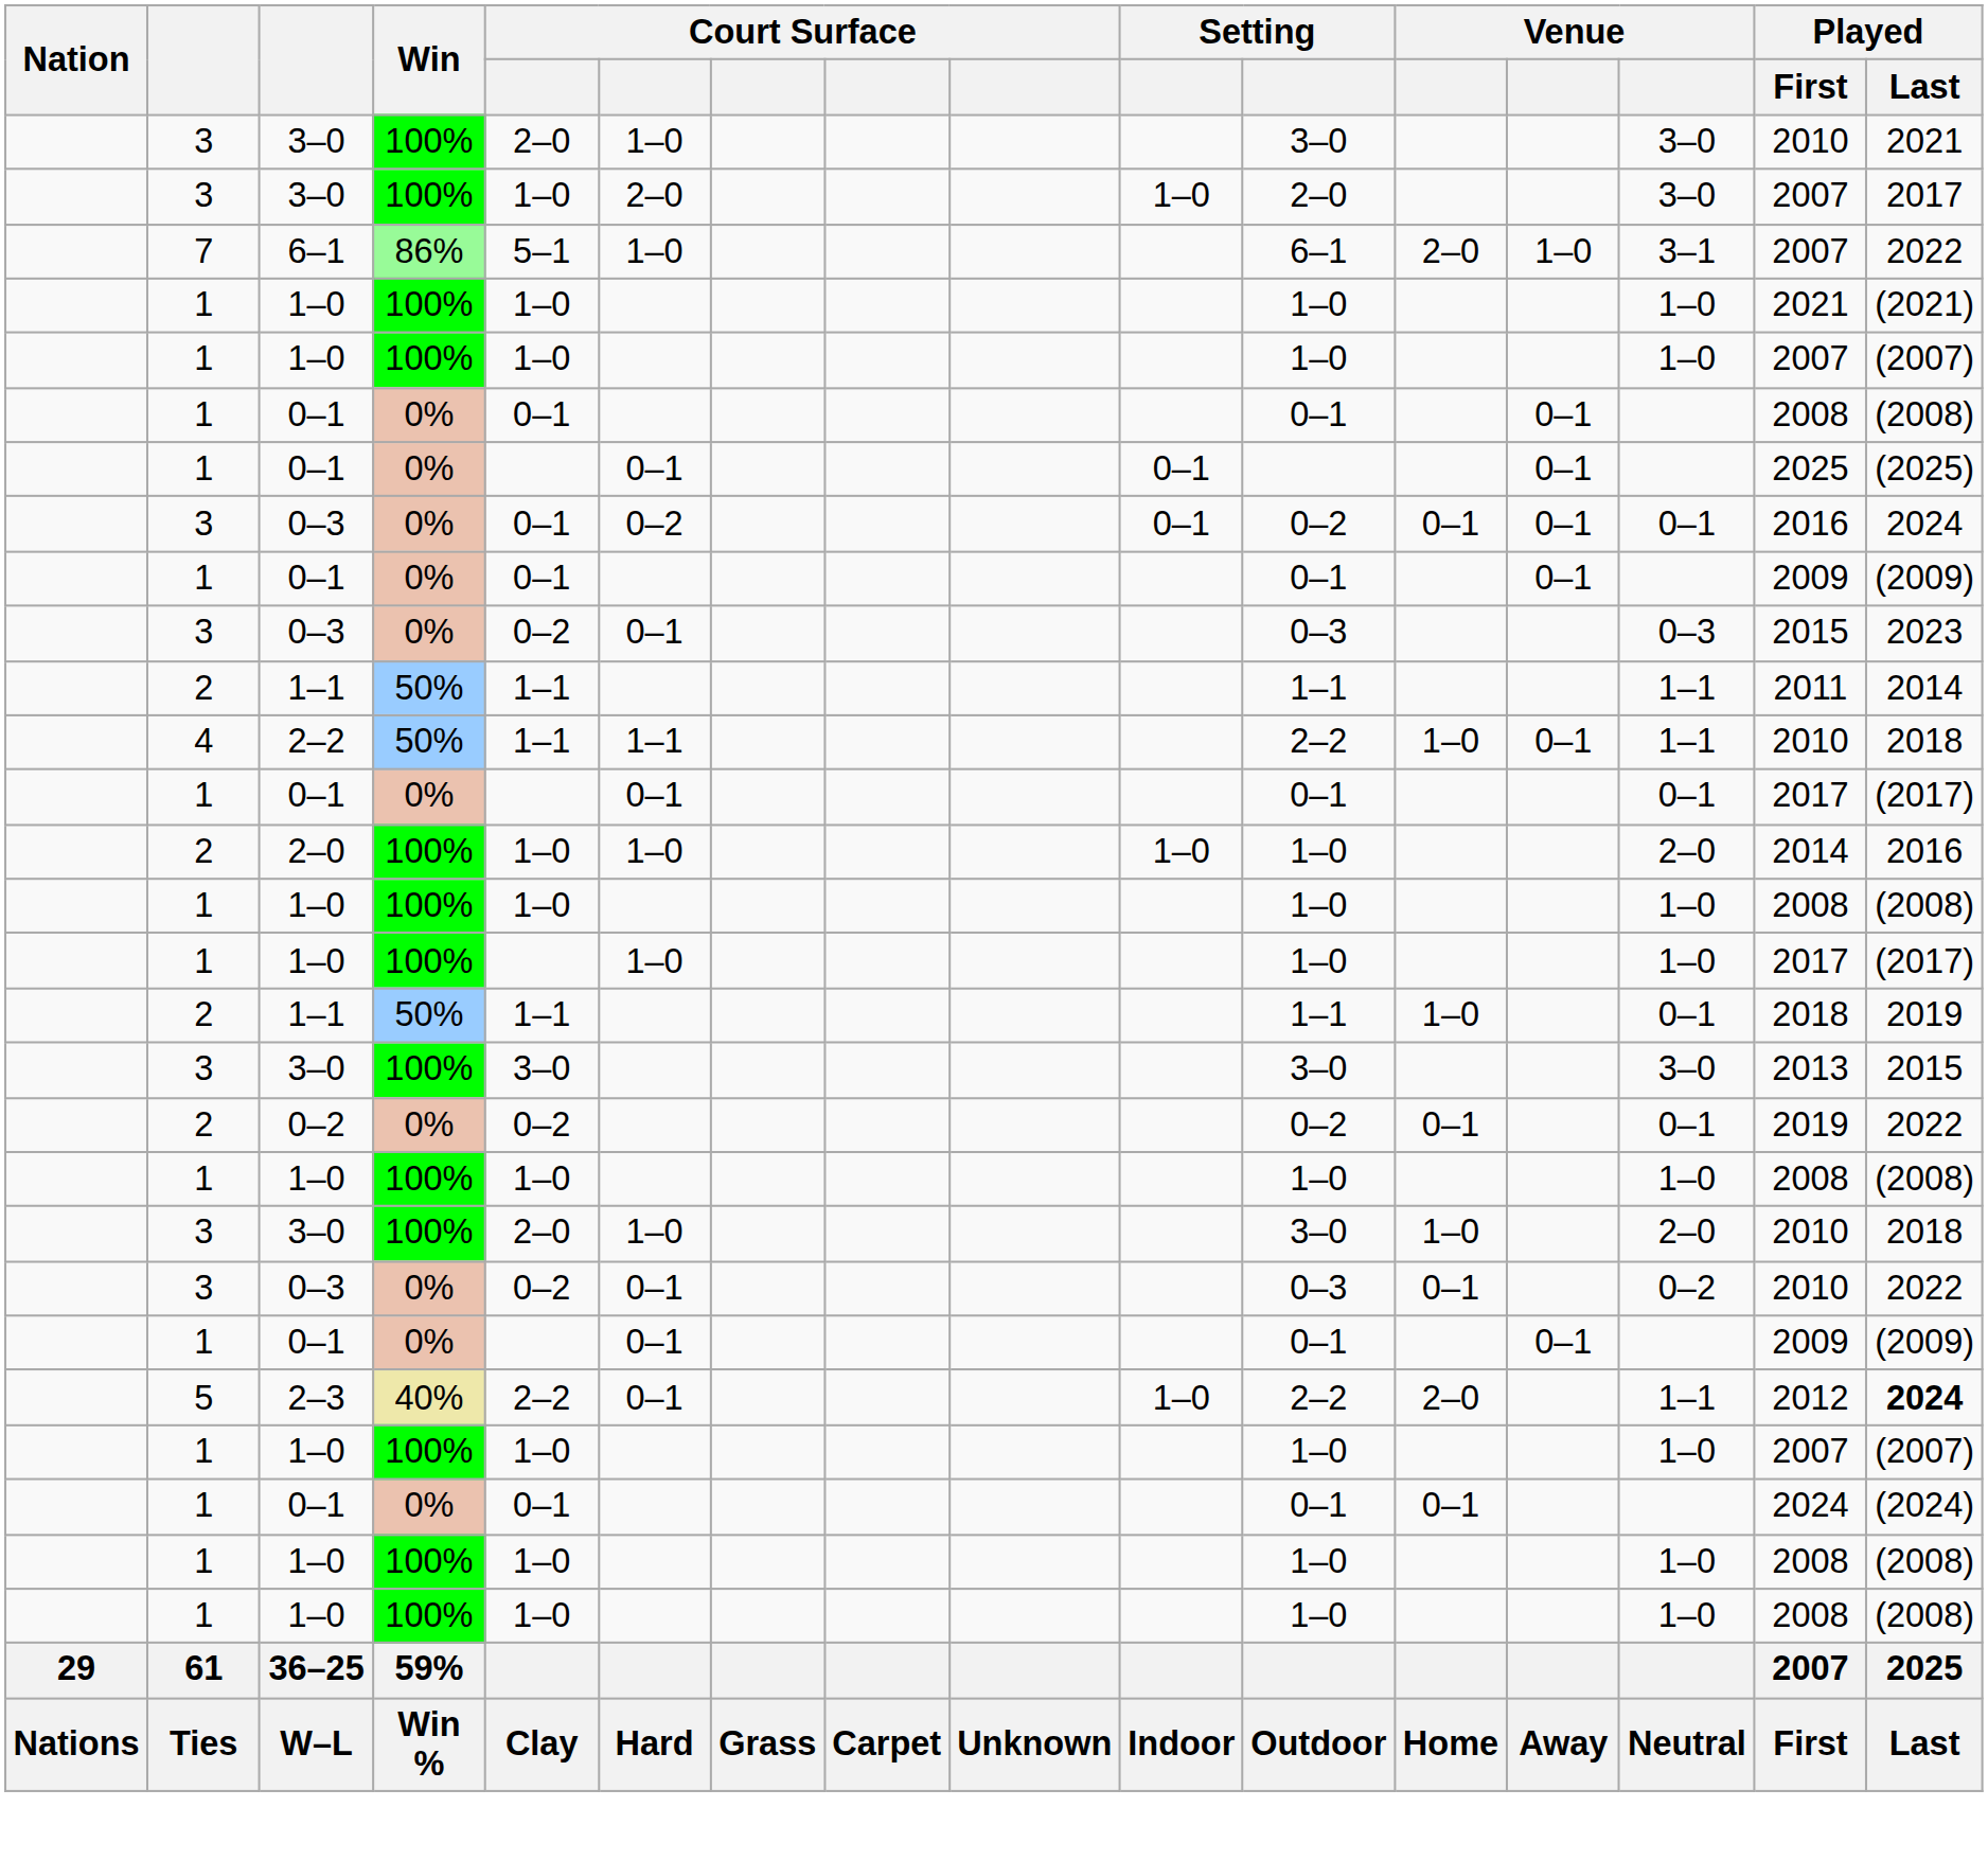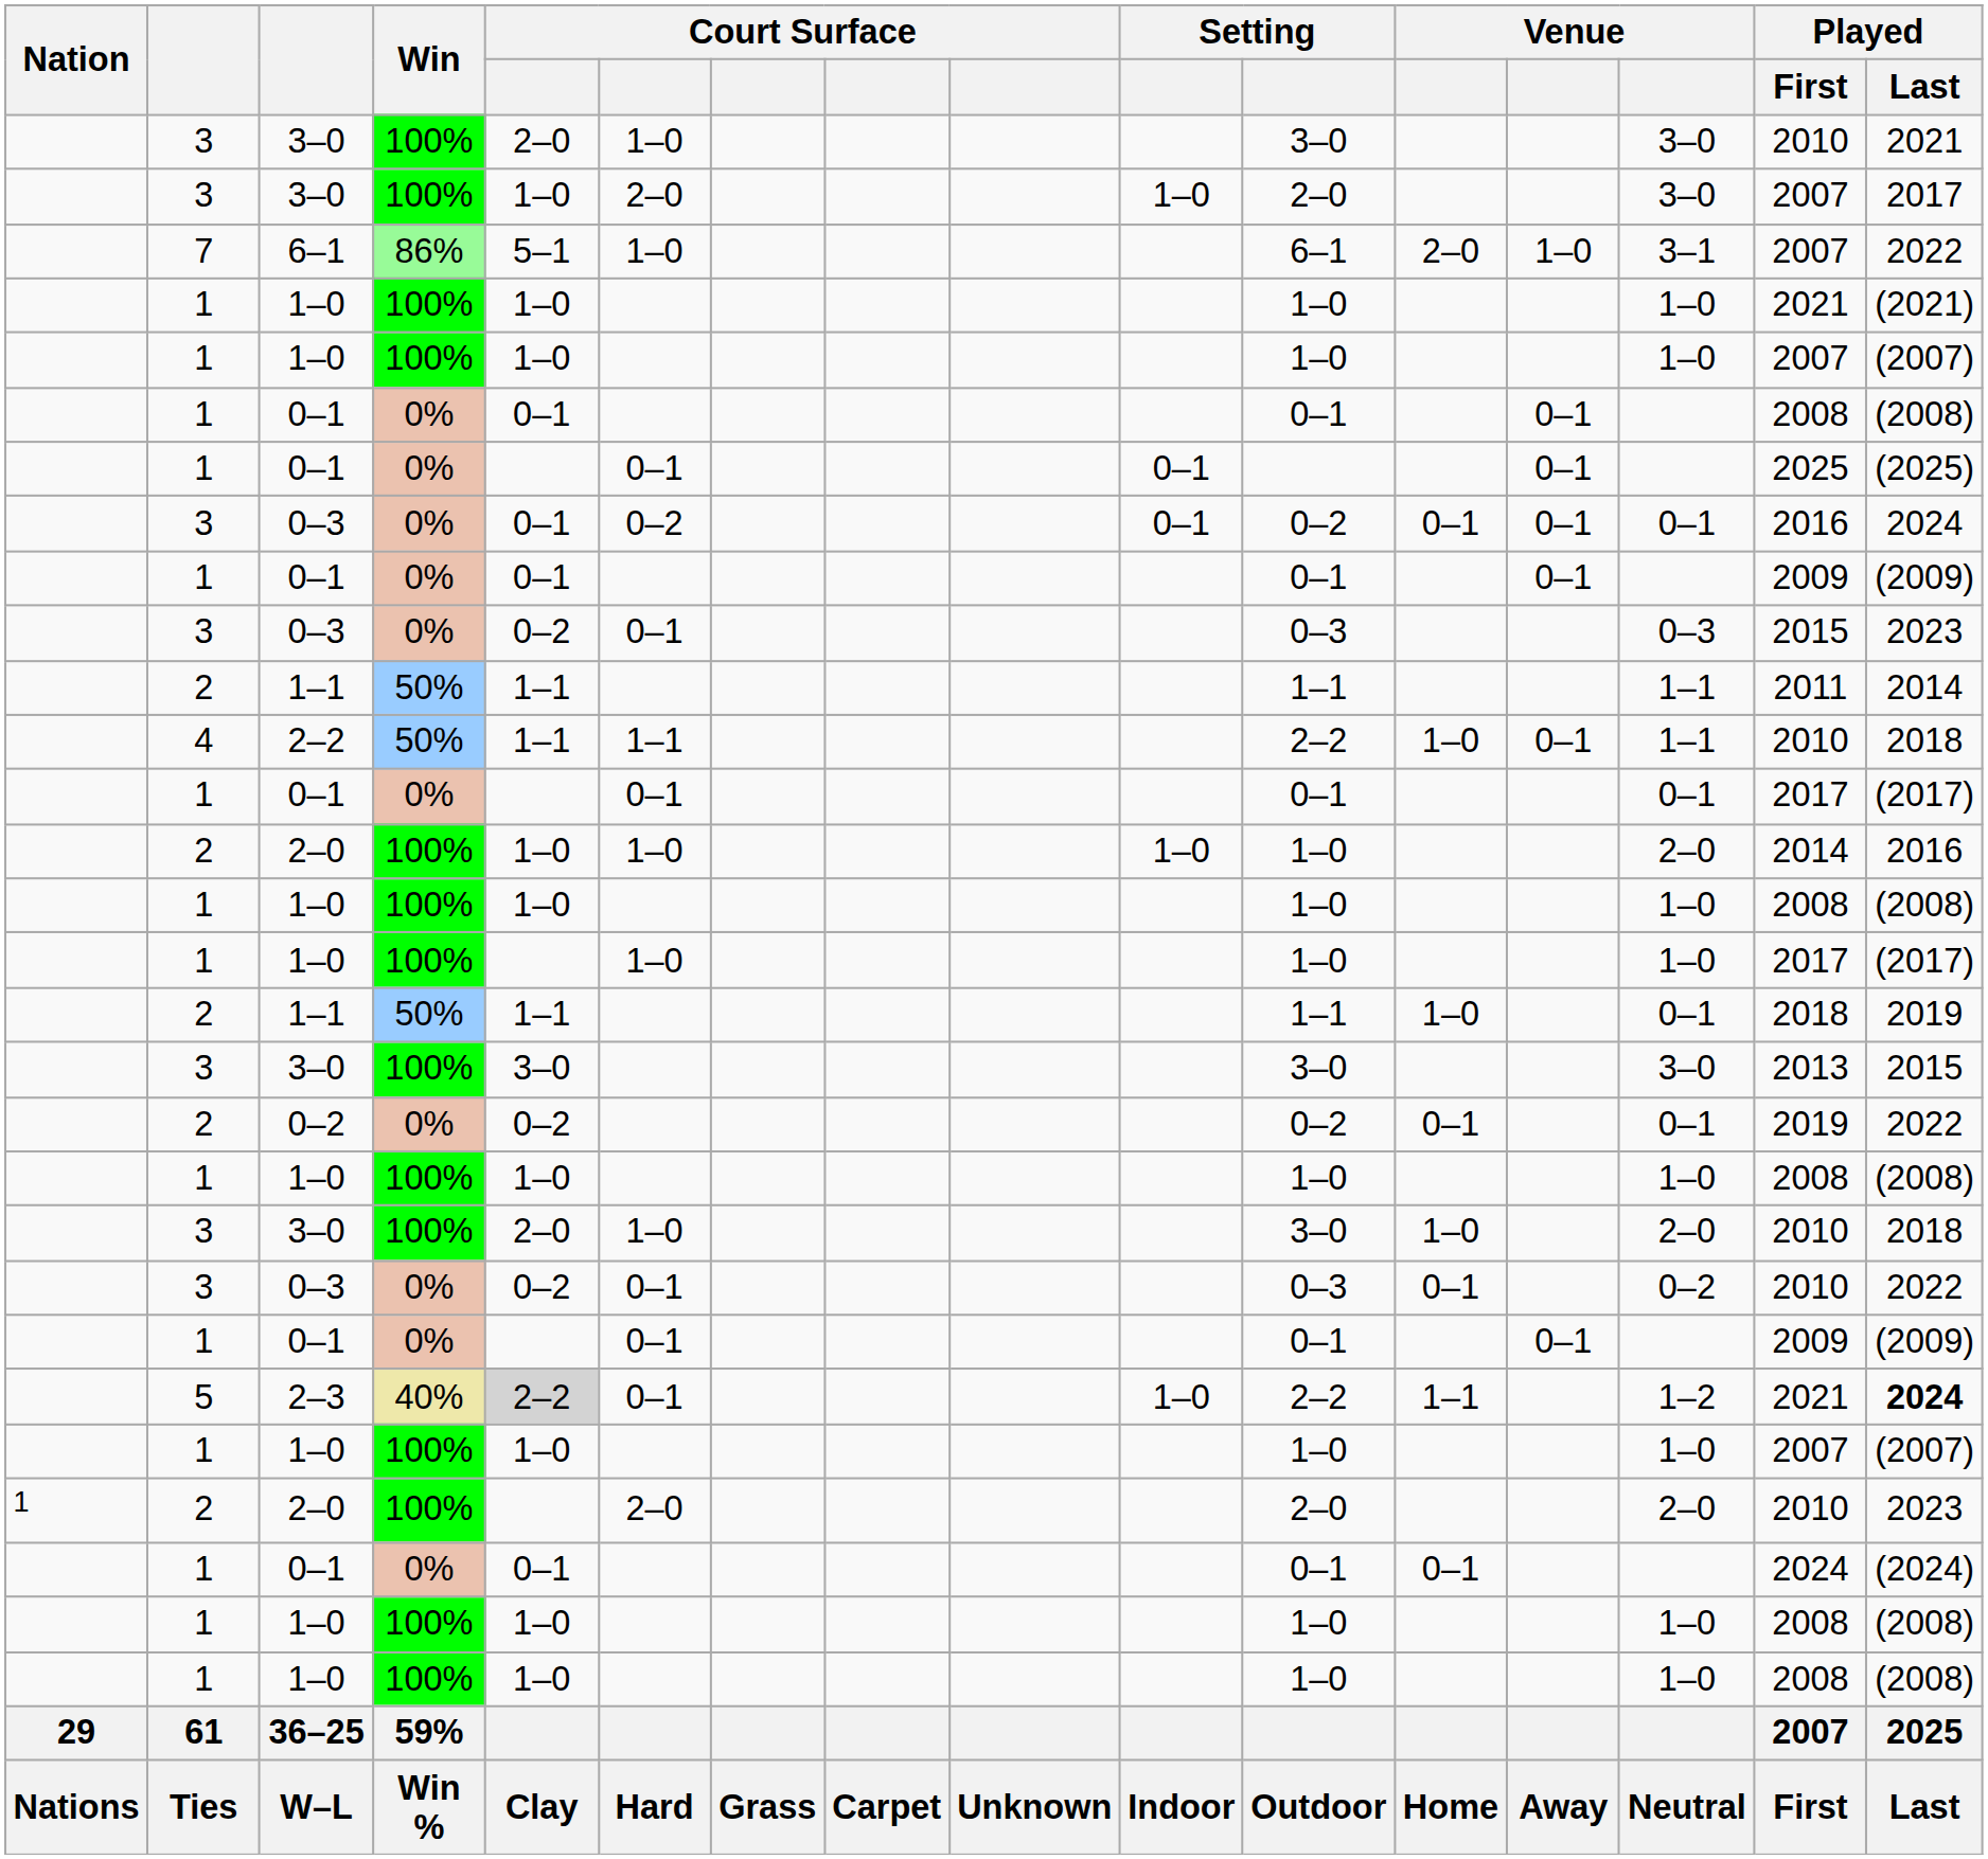2–3 | column 5: no background -> lightgrey background
2–3 | column 12: 2–0 -> 1–1
2–3 | column 14: 1–1 -> 1–2
2–3 | Played / First: 2012 -> 2021
+ row: 1 | 2 | 2–0 | 100% | 2–0 | 2–0 | 2–0 | 2010 | 2023
